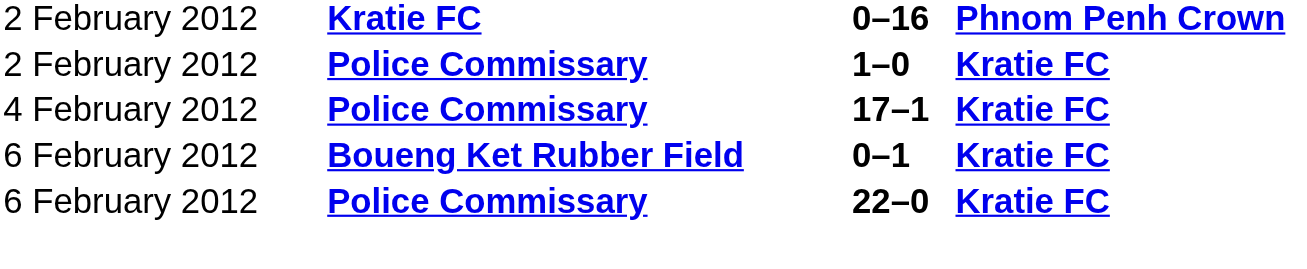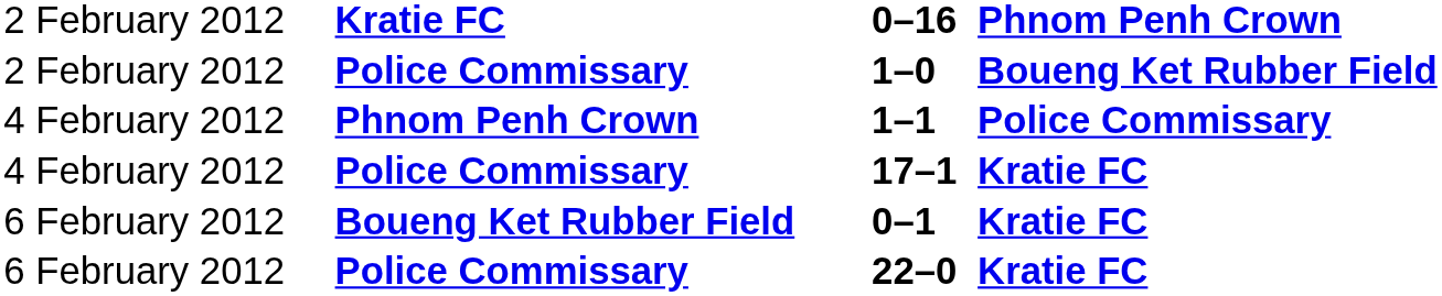1–0 | column 4: Kratie FC -> Boueng Ket Rubber Field
+ row: 4 February 2012 | Phnom Penh Crown | 1–1 | Police Commissary
